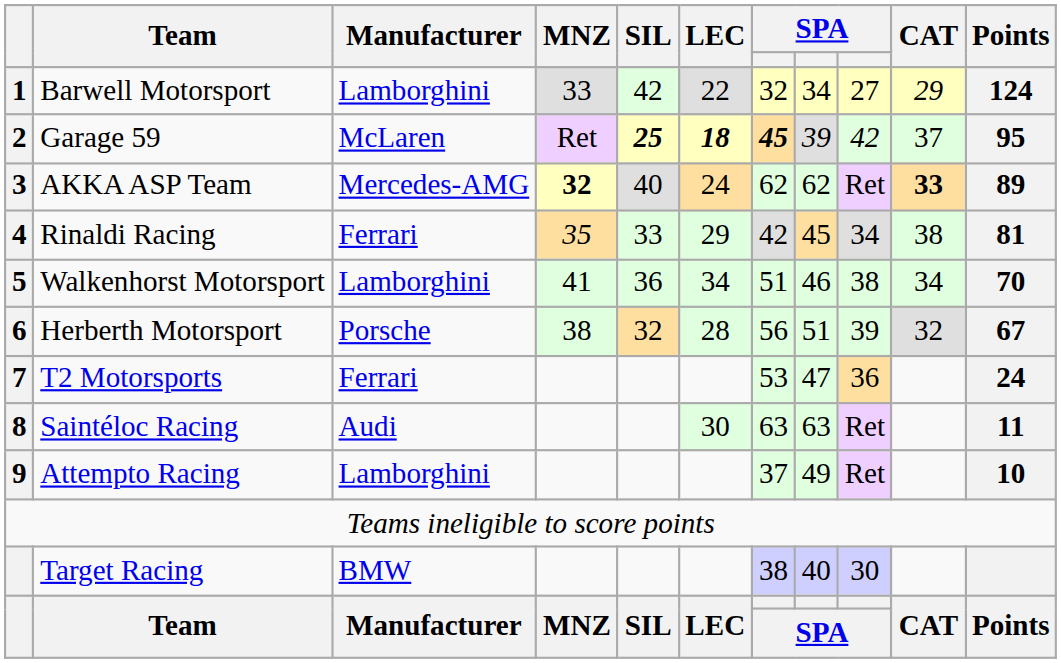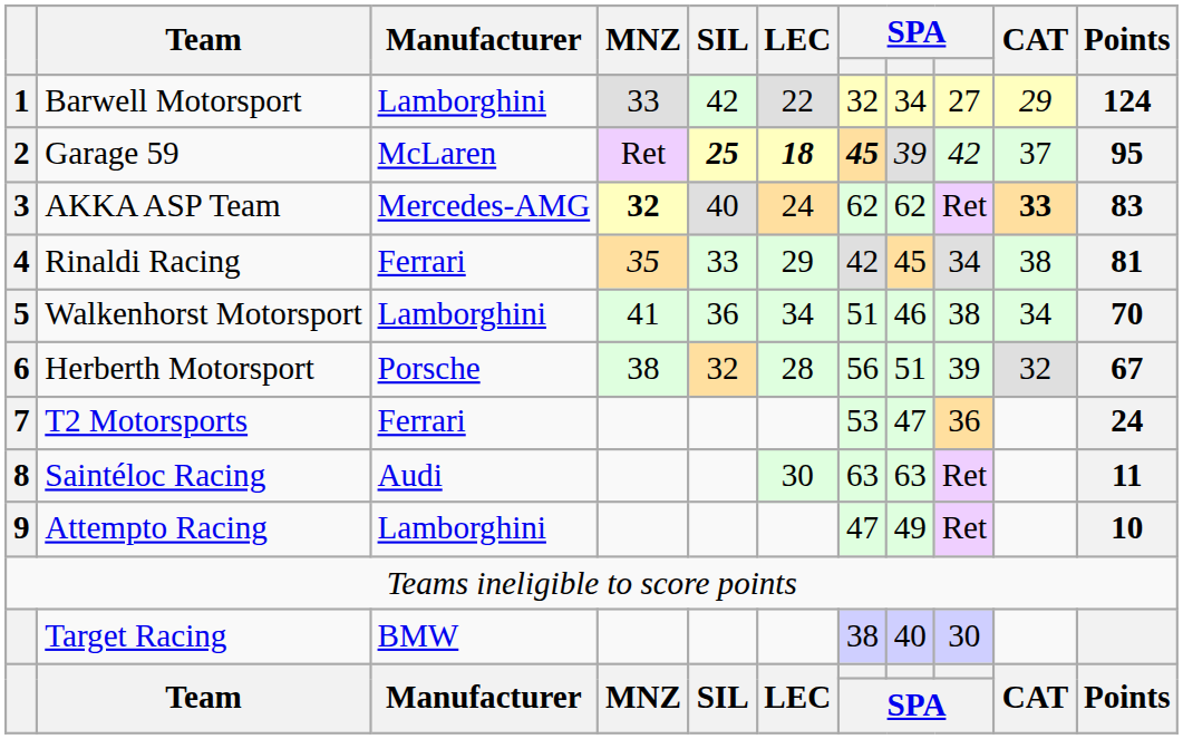AKKA ASP Team | Points: 89 -> 83
Attempto Racing | column 7: 37 -> 47
